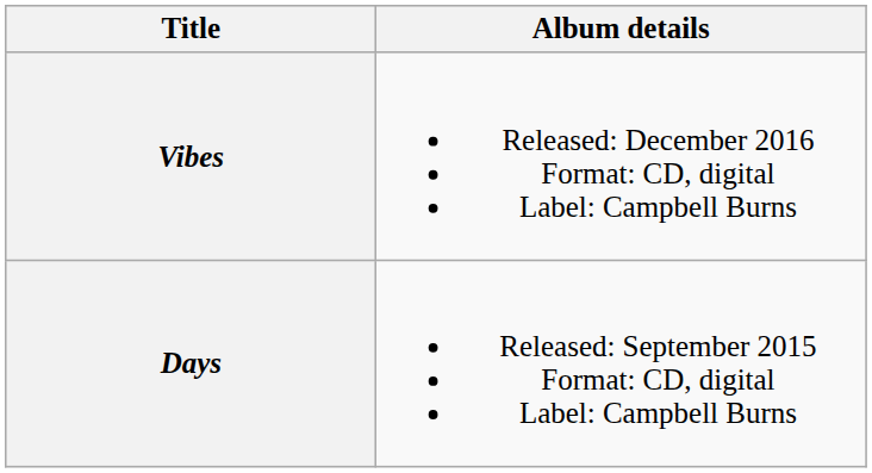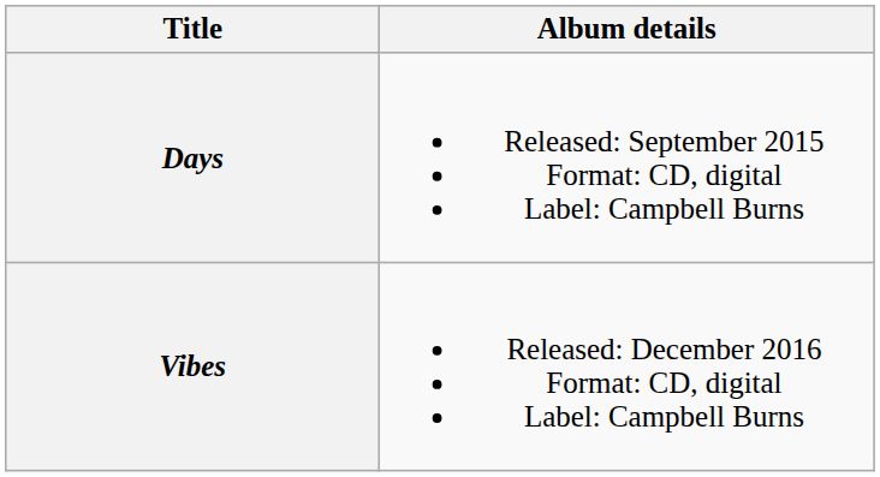rows swapped: Days <-> Vibes
